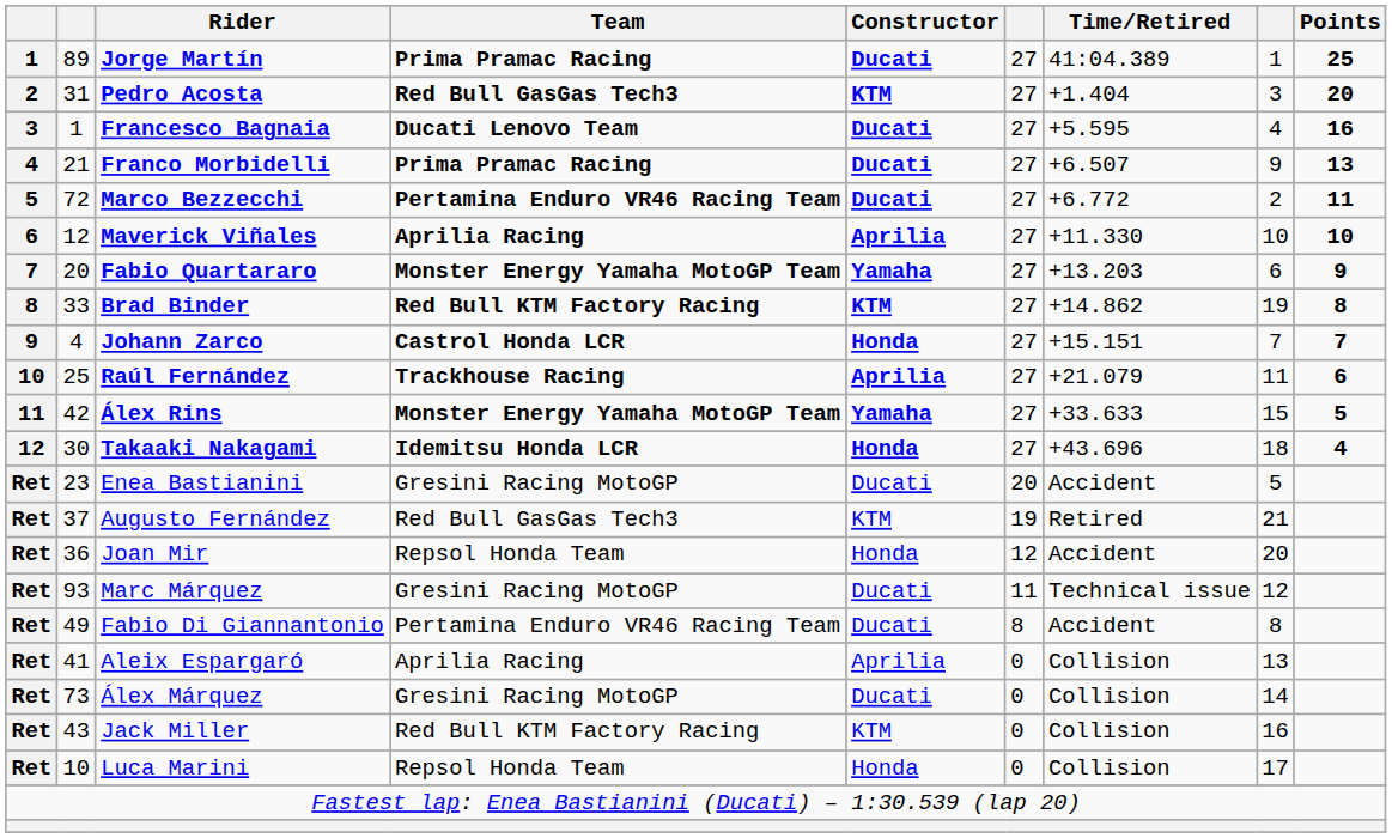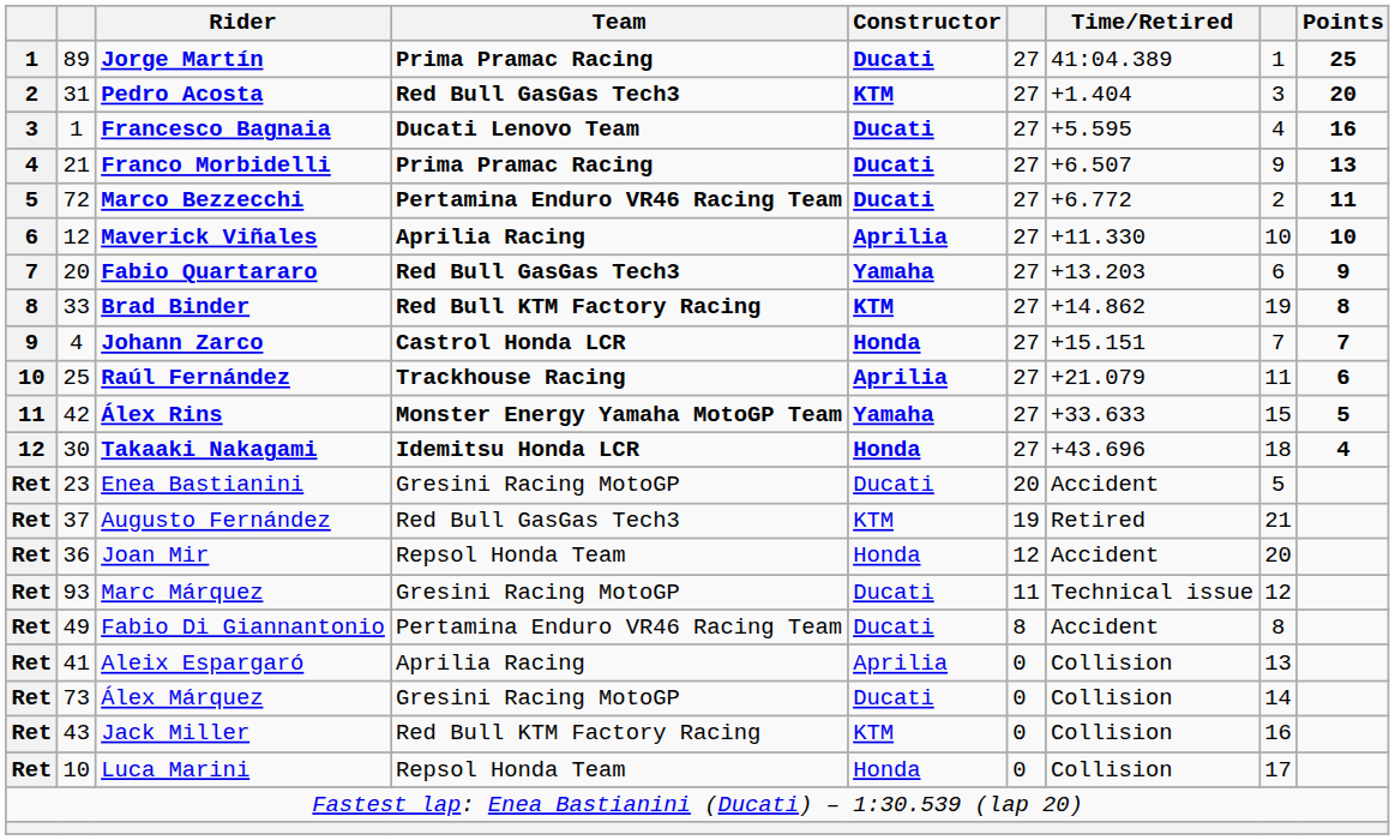Fabio Quartararo | Team: Monster Energy Yamaha MotoGP Team -> Red Bull GasGas Tech3
